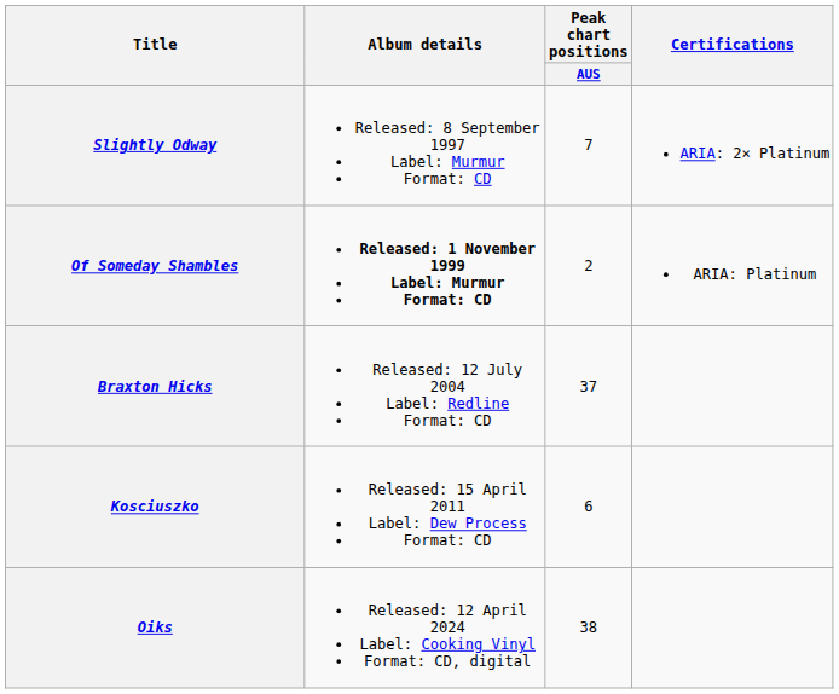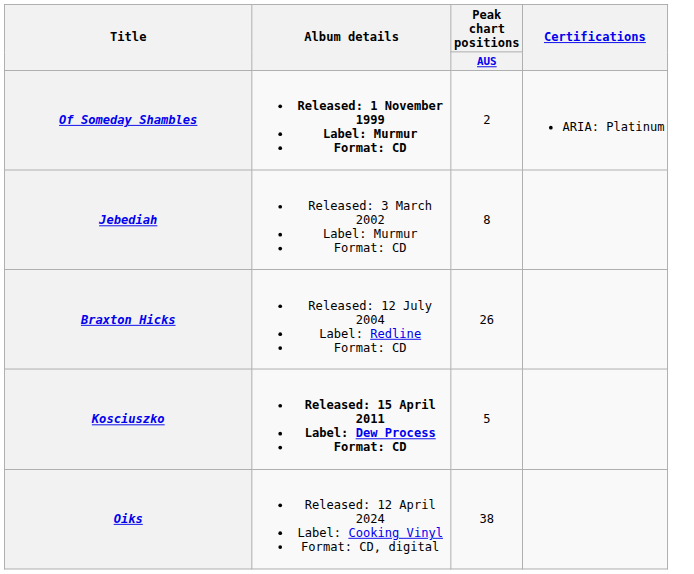- row: Slightly Odway | Released: 8 September 1997 Label: Murmur Format: CD | 7 | ARIA: 2× Platinum
+ row: Jebediah | Released: 3 March 2002 Label: Murmur Format: CD | 8
Braxton Hicks | Peak chart positions / AUS: 37 -> 26
Kosciuszko | Album details: normal -> bold
Kosciuszko | Peak chart positions / AUS: 6 -> 5
